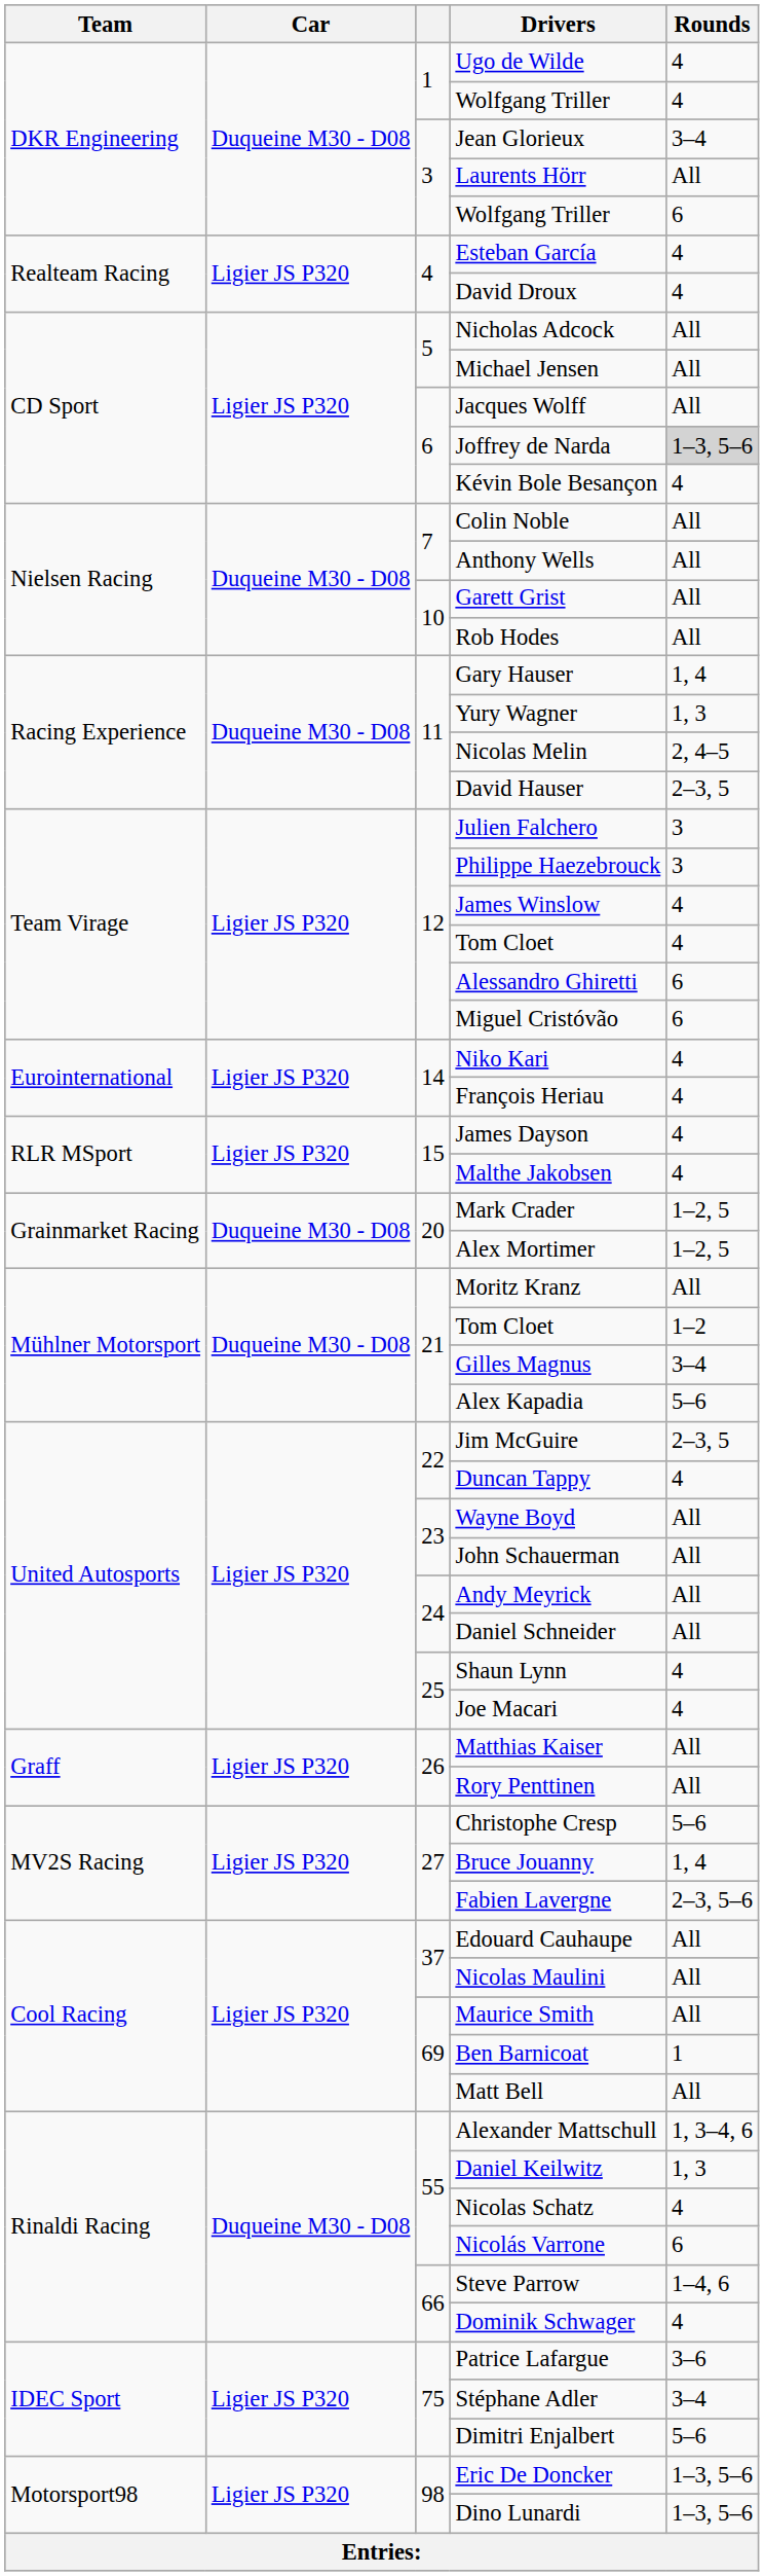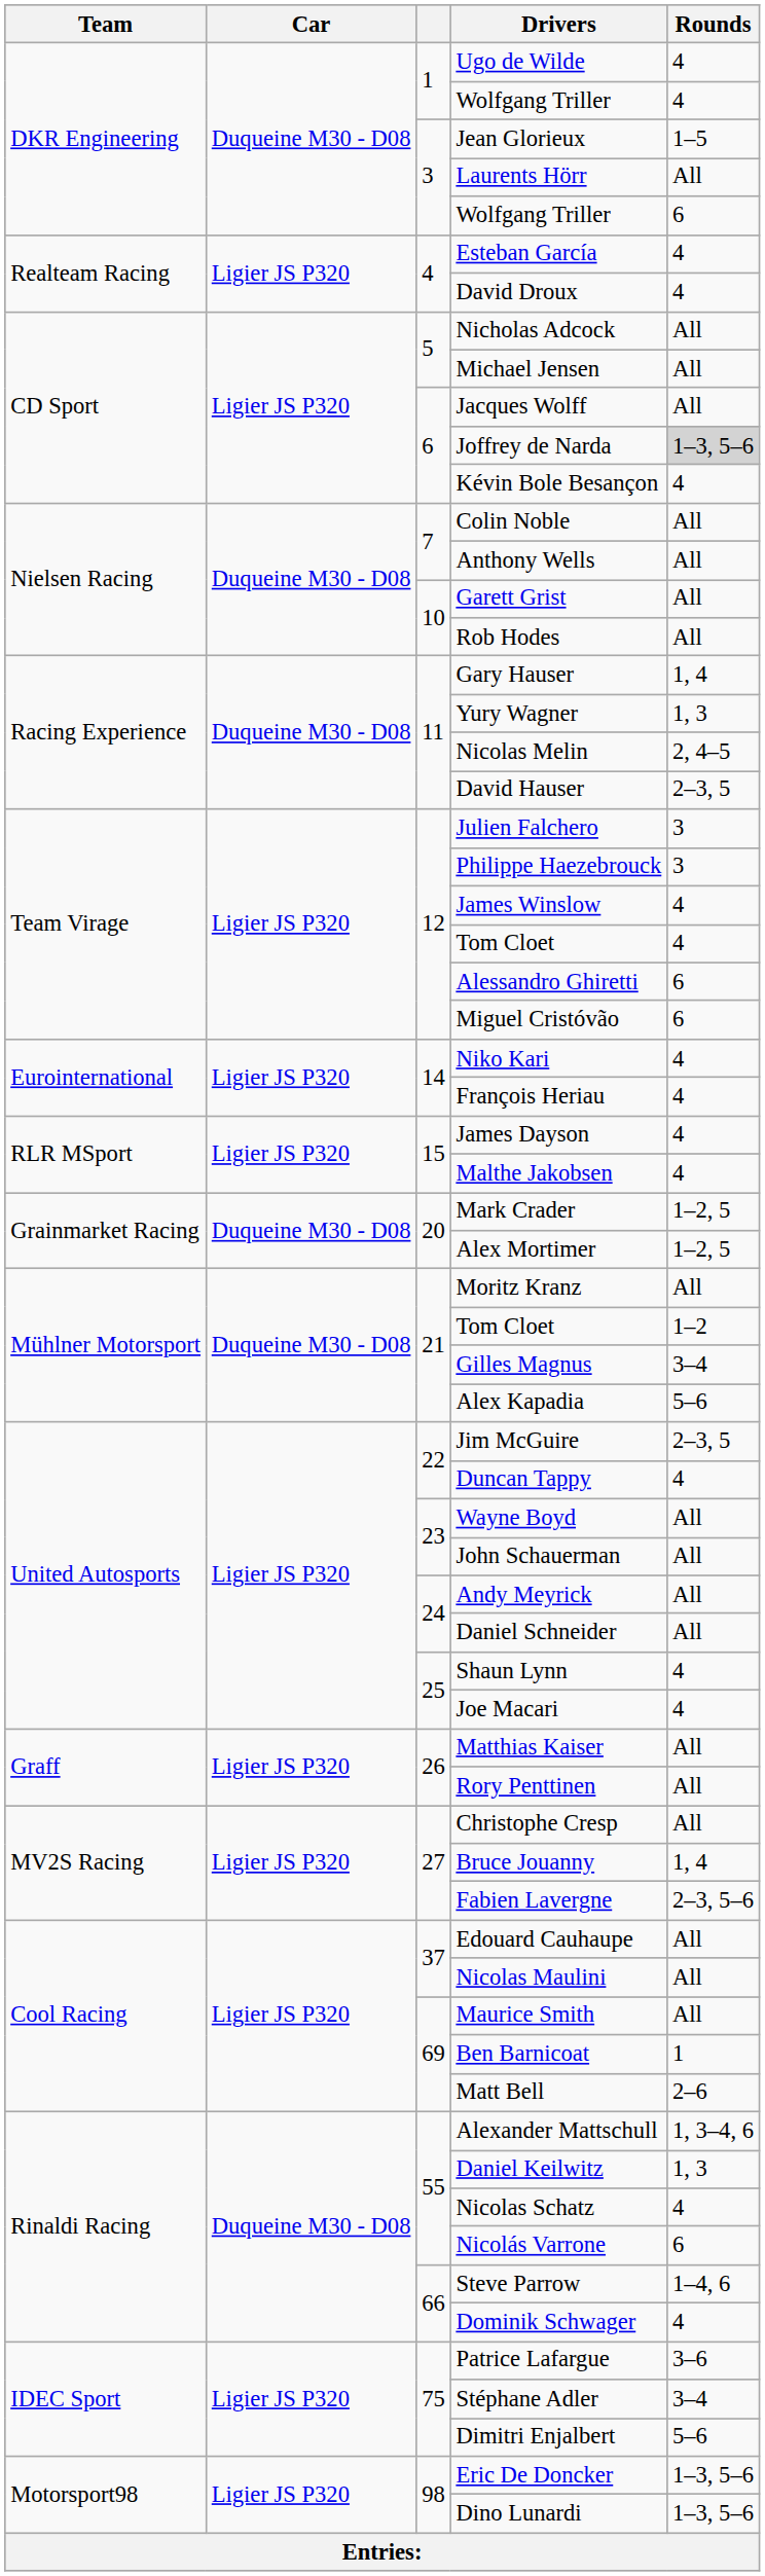Jean Glorieux | Rounds: 3–4 -> 1–5
Christophe Cresp | Rounds: 5–6 -> All
Matt Bell | Rounds: All -> 2–6
